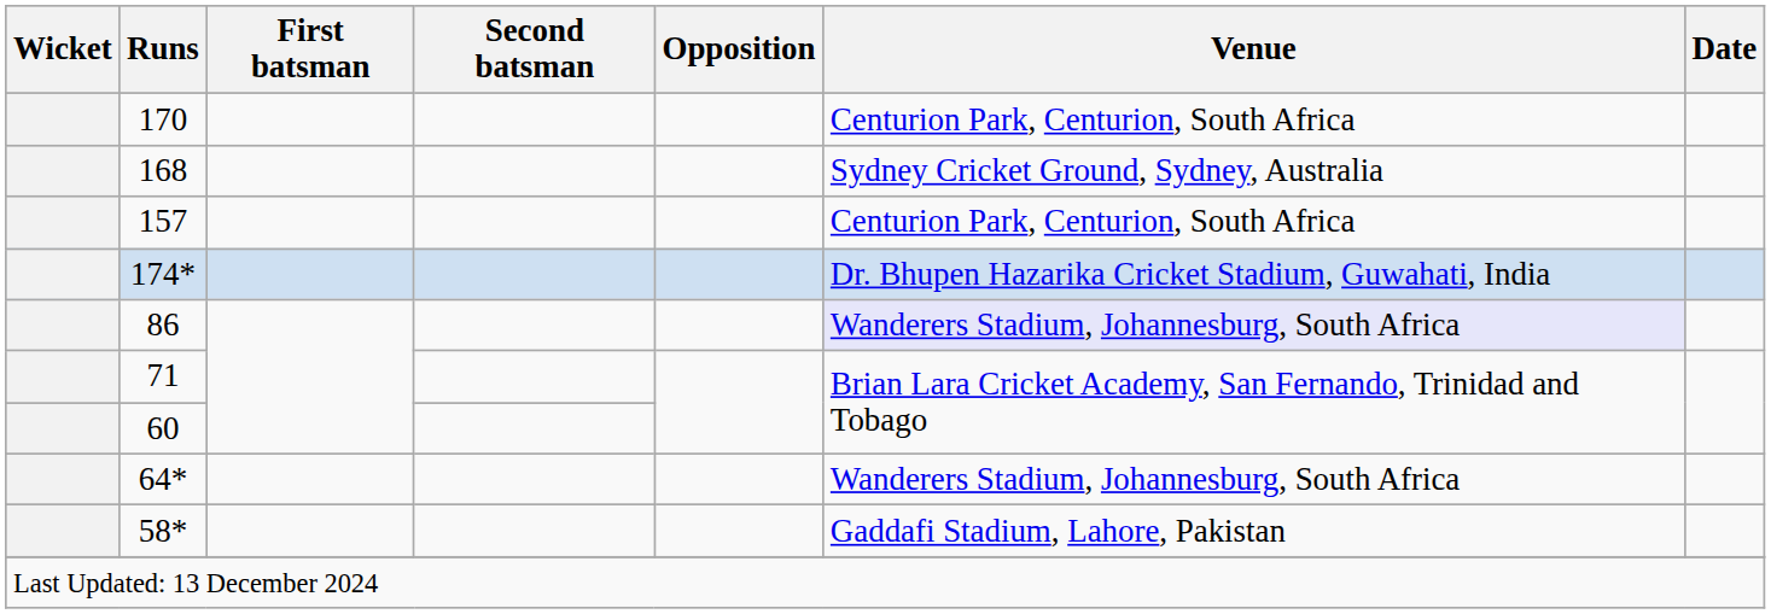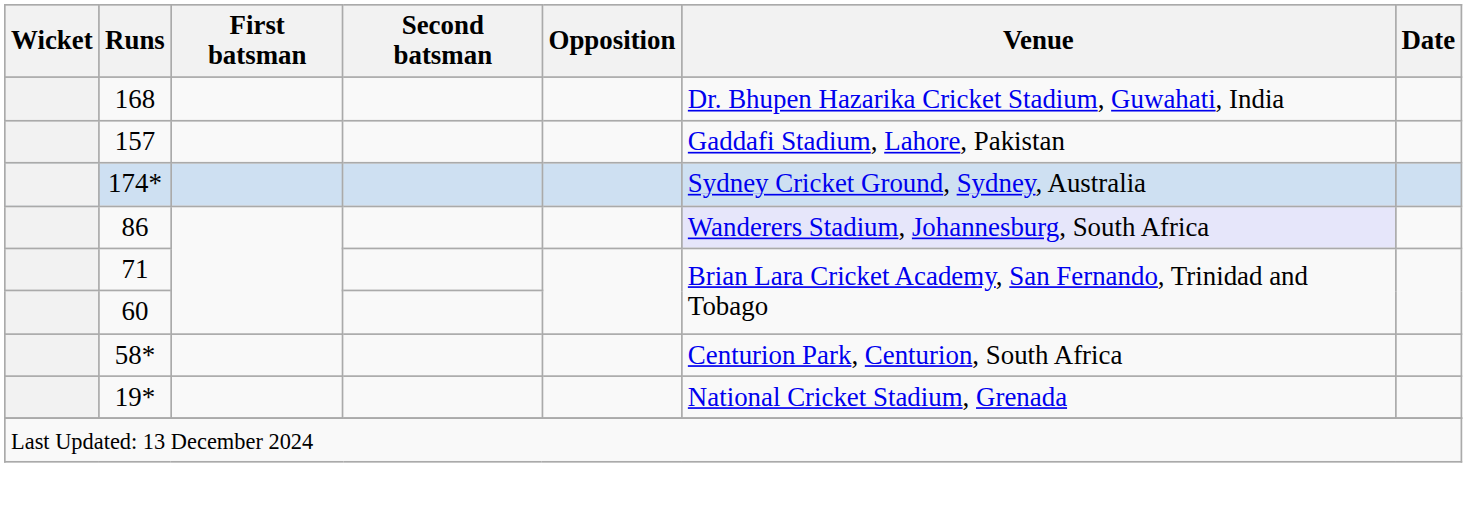- row: 170 | Centurion Park, Centurion, South Africa
168 | Venue: Sydney Cricket Ground, Sydney, Australia -> Dr. Bhupen Hazarika Cricket Stadium, Guwahati, India
157 | Venue: Centurion Park, Centurion, South Africa -> Gaddafi Stadium, Lahore, Pakistan
174* | Venue: Dr. Bhupen Hazarika Cricket Stadium, Guwahati, India -> Sydney Cricket Ground, Sydney, Australia
- row: 64* | Wanderers Stadium, Johannesburg, South Africa
58* | Venue: Gaddafi Stadium, Lahore, Pakistan -> Centurion Park, Centurion, South Africa
+ row: 19* | National Cricket Stadium, Grenada
